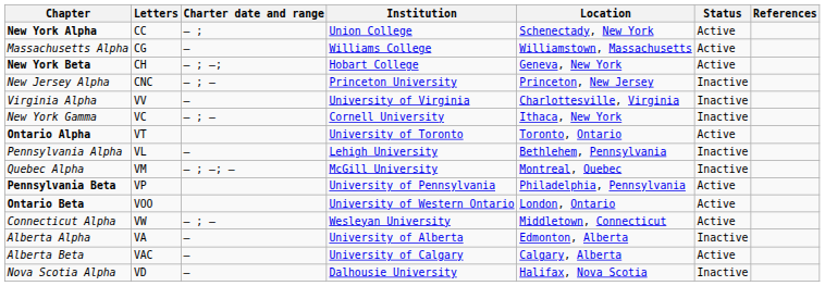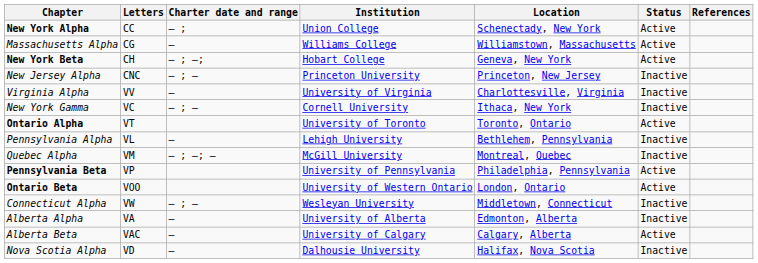Connecticut Alpha | Status: Active -> Inactive
